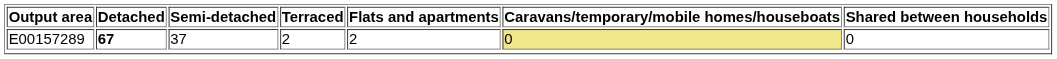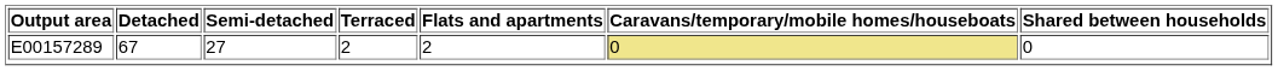E00157289 | Detached: bold -> normal
E00157289 | Semi-detached: 37 -> 27
